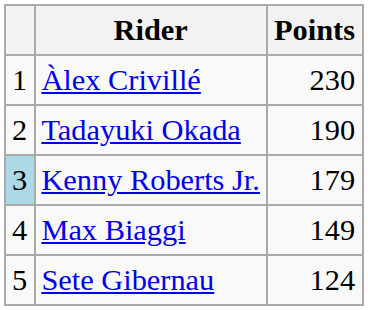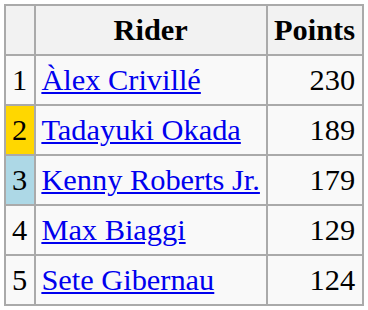Tadayuki Okada | column 1: no background -> gold background
Tadayuki Okada | Points: 190 -> 189
Max Biaggi | Points: 149 -> 129
